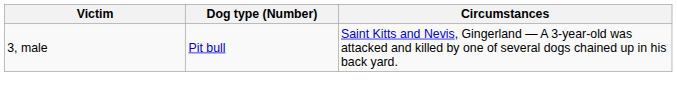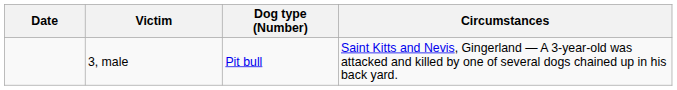+ column: Date
